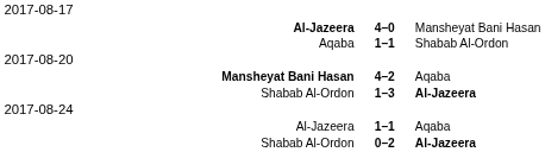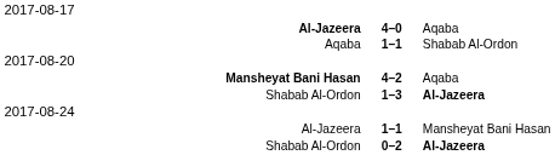Al-Jazeera / 4–0 | column 3: Mansheyat Bani Hasan -> Aqaba
Al-Jazeera / 1–1 | column 3: Aqaba -> Mansheyat Bani Hasan
